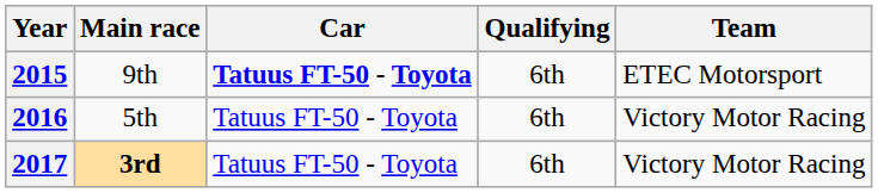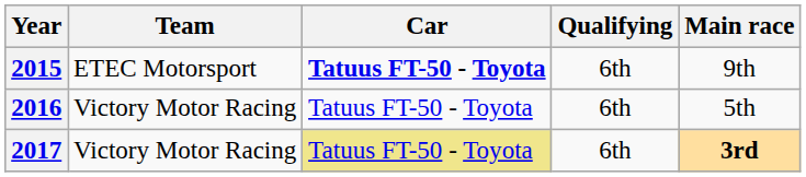columns swapped: Team <-> Main race
2017 | Car: no background -> khaki background
